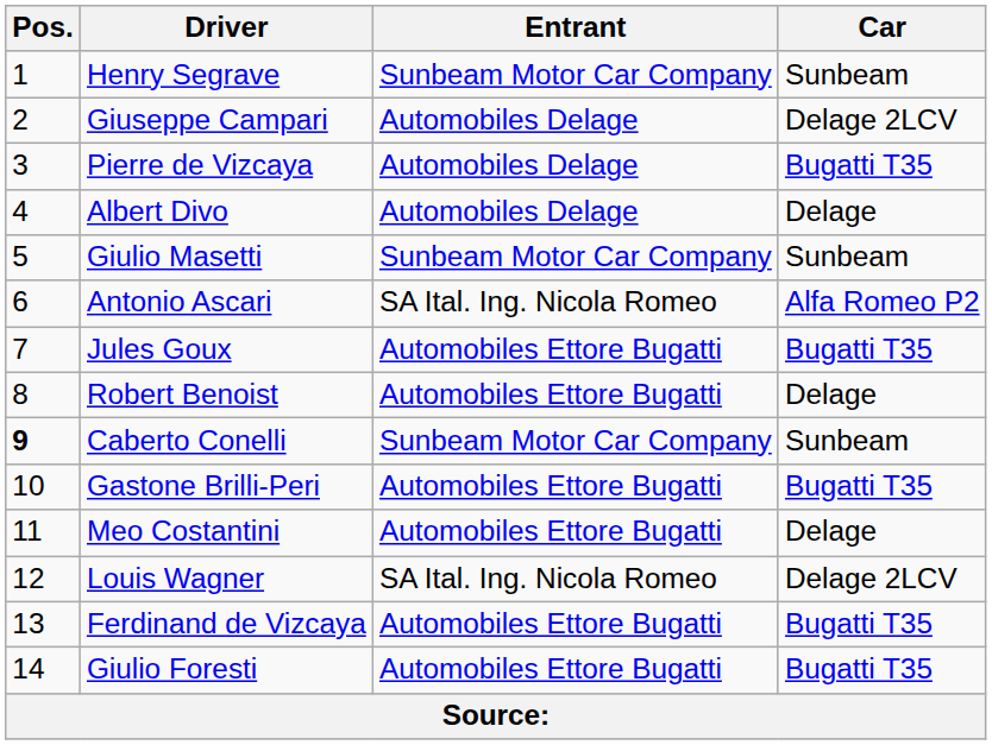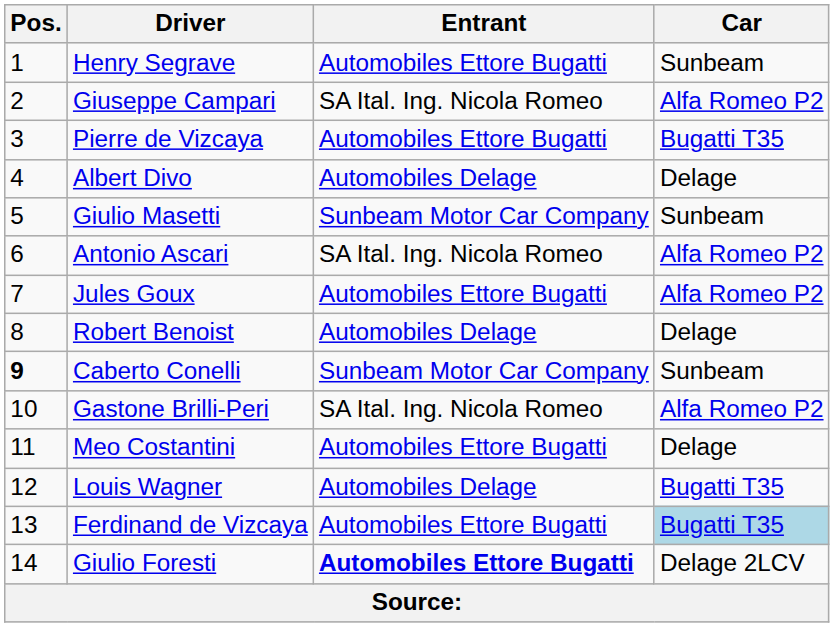Henry Segrave | Entrant: Sunbeam Motor Car Company -> Automobiles Ettore Bugatti
Giuseppe Campari | Entrant: Automobiles Delage -> SA Ital. Ing. Nicola Romeo
Giuseppe Campari | Car: Delage 2LCV -> Alfa Romeo P2
Pierre de Vizcaya | Entrant: Automobiles Delage -> Automobiles Ettore Bugatti
Jules Goux | Car: Bugatti T35 -> Alfa Romeo P2
Robert Benoist | Entrant: Automobiles Ettore Bugatti -> Automobiles Delage
Gastone Brilli-Peri | Entrant: Automobiles Ettore Bugatti -> SA Ital. Ing. Nicola Romeo
Gastone Brilli-Peri | Car: Bugatti T35 -> Alfa Romeo P2
Louis Wagner | Entrant: SA Ital. Ing. Nicola Romeo -> Automobiles Delage
Louis Wagner | Car: Delage 2LCV -> Bugatti T35
Ferdinand de Vizcaya | Car: no background -> lightblue background
Giulio Foresti | Entrant: normal -> bold
Giulio Foresti | Car: Bugatti T35 -> Delage 2LCV
